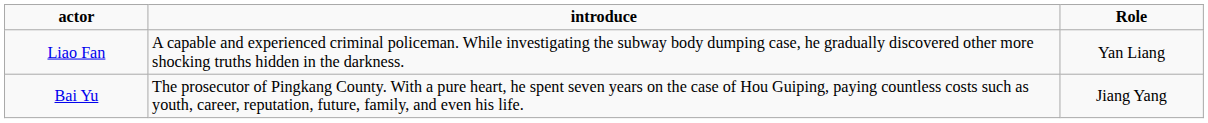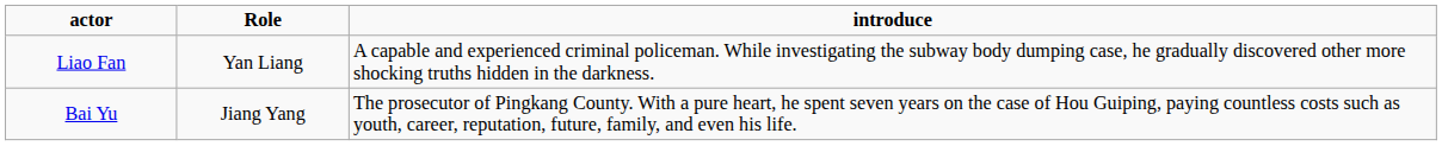columns swapped: Role <-> introduce
